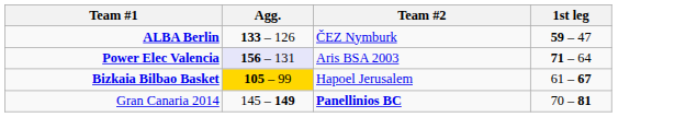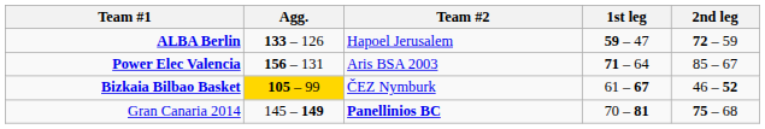+ column: 2nd leg | 72 – 59 | 85 – 67 | 46 – 52 | 75 – 68
ALBA Berlin | Team #2: ČEZ Nymburk -> Hapoel Jerusalem
Power Elec Valencia | Agg.: lavender background -> no background
Bizkaia Bilbao Basket | Team #2: Hapoel Jerusalem -> ČEZ Nymburk
